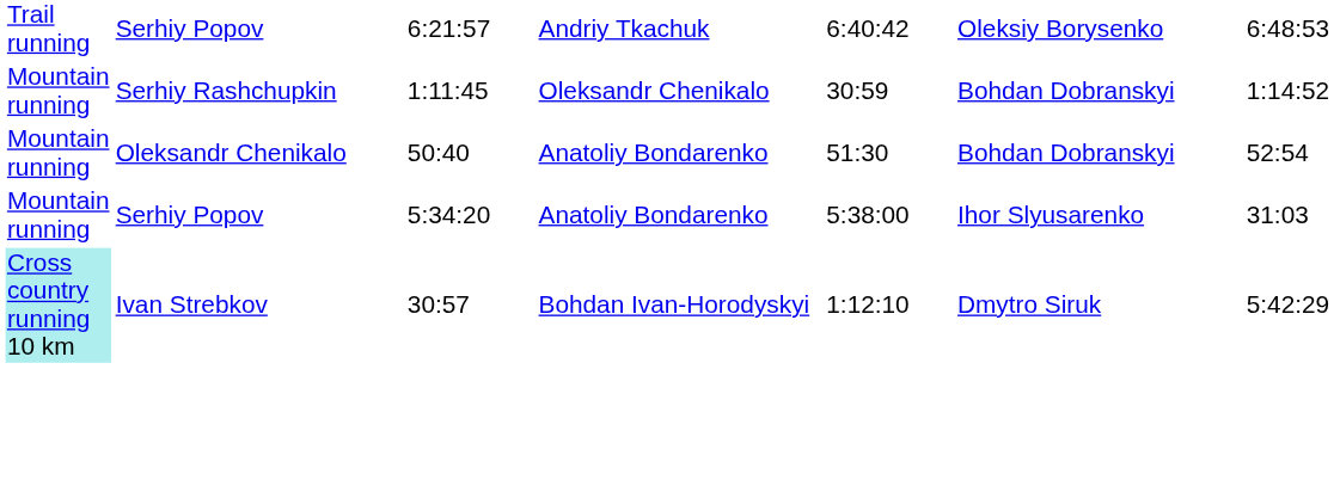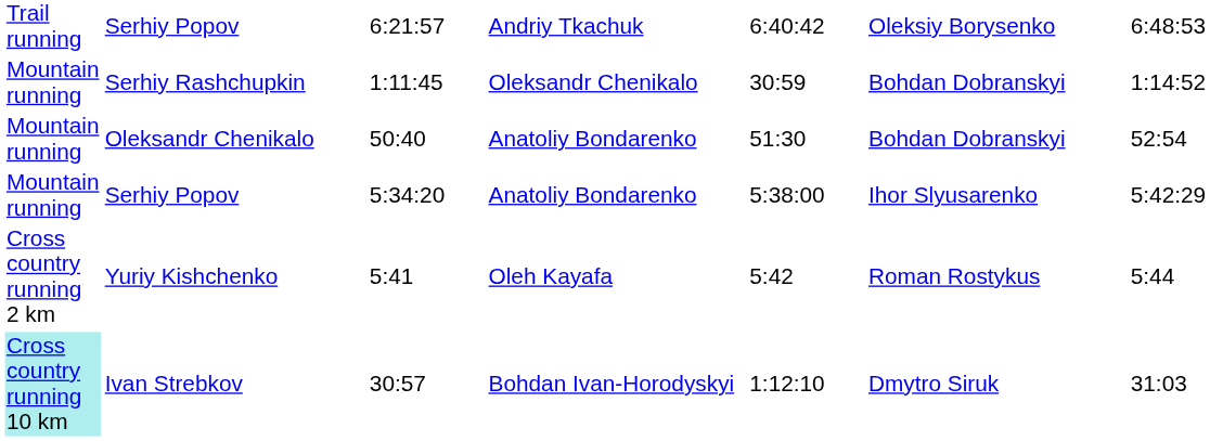Serhiy Popov / 5:34:20 | column 7: 31:03 -> 5:42:29
+ row: Cross country running 2 km | Yuriy Kishchenko | 5:41 | Oleh Kayafa | 5:42 | Roman Rostykus | 5:44
Ivan Strebkov | column 7: 5:42:29 -> 31:03
